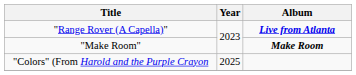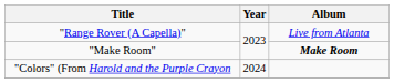"Range Rover (A Capella)" | Album: bold -> normal
"Colors" (From Harold and the Purple Crayon | Year: 2025 -> 2024
